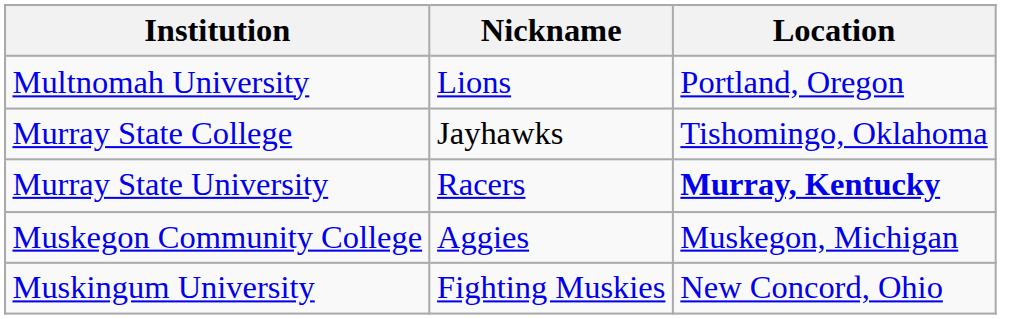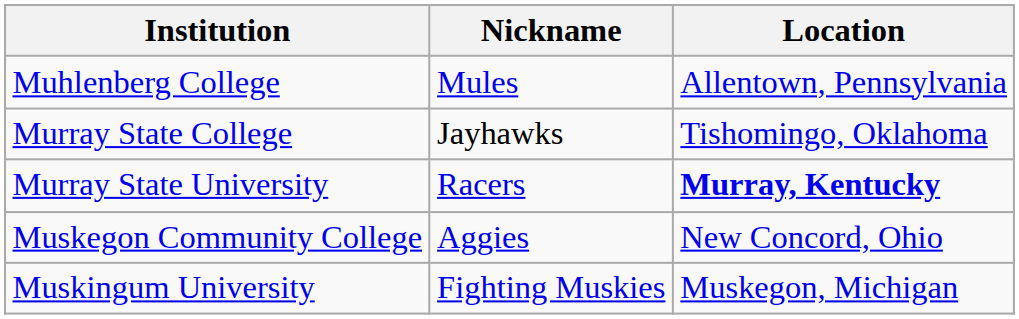+ row: Muhlenberg College | Mules | Allentown, Pennsylvania
- row: Multnomah University | Lions | Portland, Oregon
Muskegon Community College | Location: Muskegon, Michigan -> New Concord, Ohio
Muskingum University | Location: New Concord, Ohio -> Muskegon, Michigan
